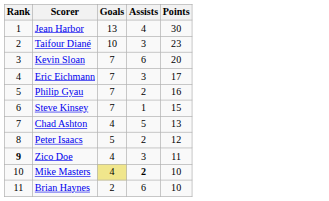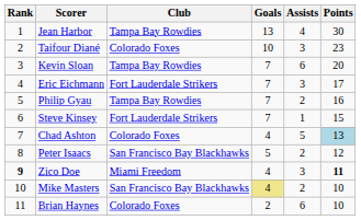+ column: Club | Tampa Bay Rowdies | Colorado Foxes | Tampa Bay Rowdies | Fort Lauderdale Strikers | Tampa Bay Rowdies | Fort Lauderdale Strikers | Colorado Foxes | San Francisco Bay Blackhawks | Miami Freedom | San Francisco Bay Blackhawks | Colorado Foxes
Chad Ashton | Points: no background -> lightblue background
Zico Doe | Points: normal -> bold
Mike Masters | Assists: bold -> normal
